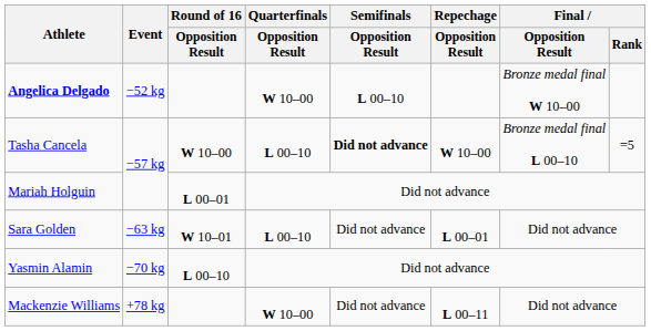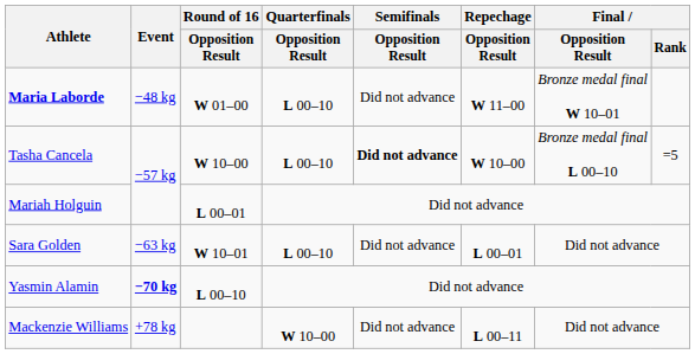+ row: Maria Laborde | −48 kg | W 01–00 | L 00–10 | Did not advance | W 11–00 | Bronze medal final W 10–01
- row: Angelica Delgado | −52 kg | W 10–00 | L 00–10 | Bronze medal final W 10–00
Yasmin Alamin | Event: normal -> bold
